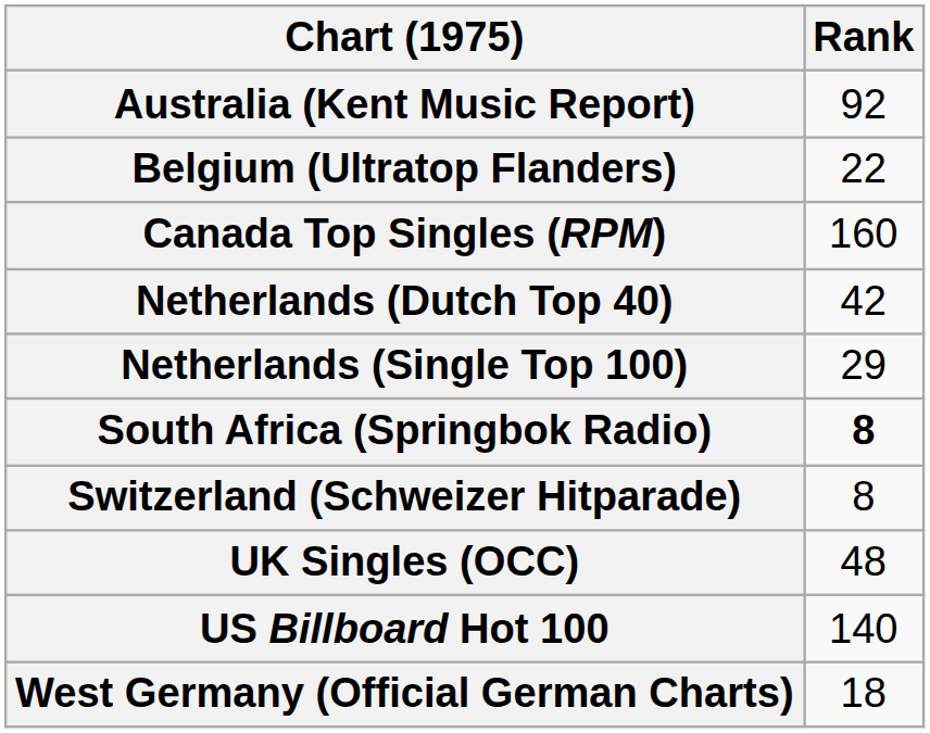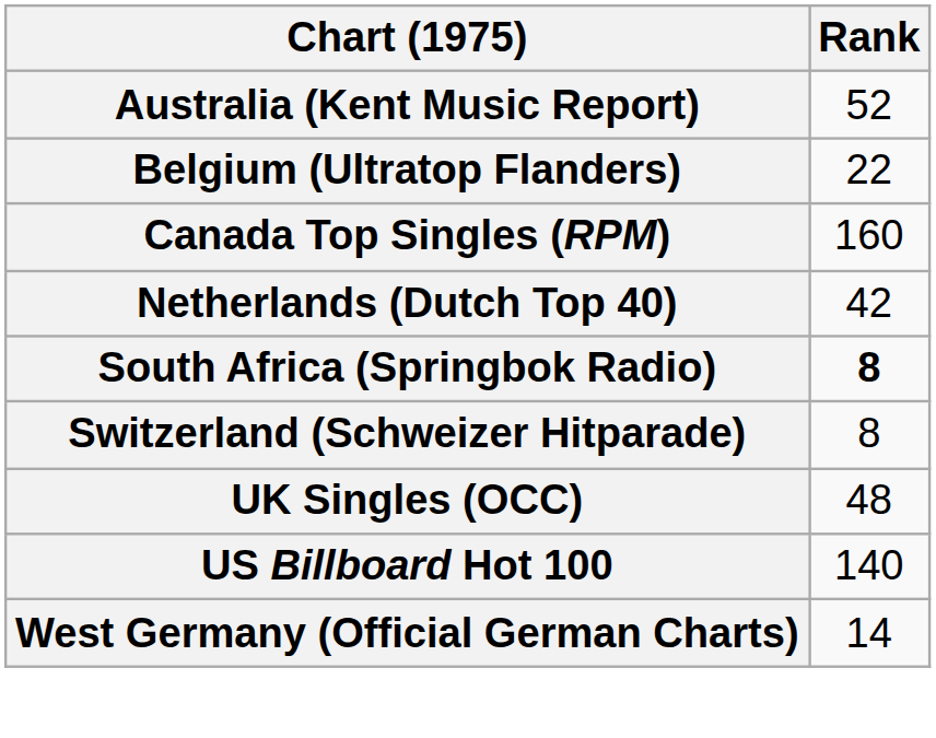Australia (Kent Music Report) | Rank: 92 -> 52
- row: Netherlands (Single Top 100) | 29
West Germany (Official German Charts) | Rank: 18 -> 14
